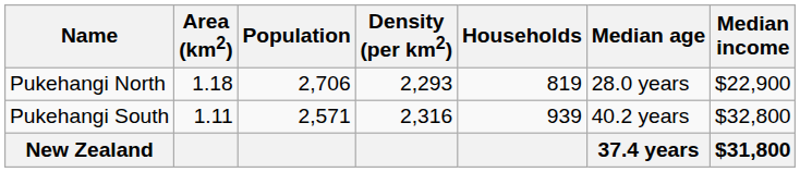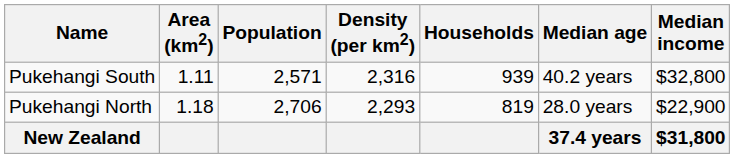rows swapped: Pukehangi North <-> Pukehangi South
